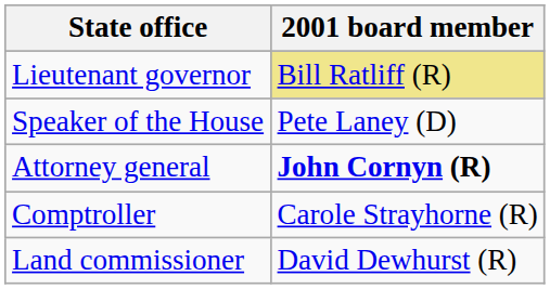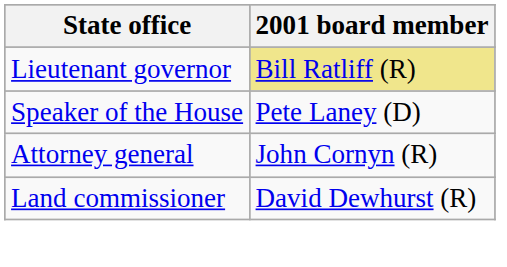Attorney general | 2001 board member: bold -> normal
- row: Comptroller | Carole Strayhorne (R)
